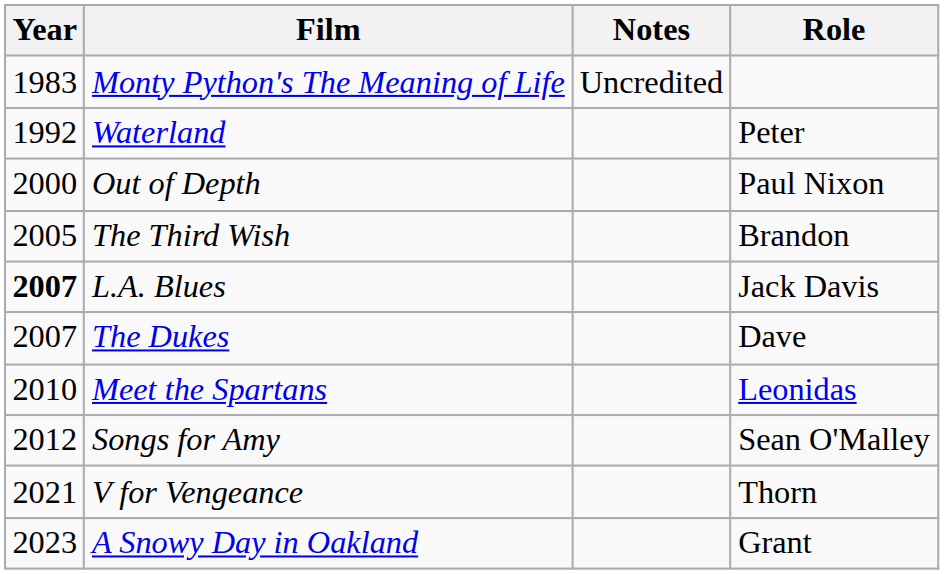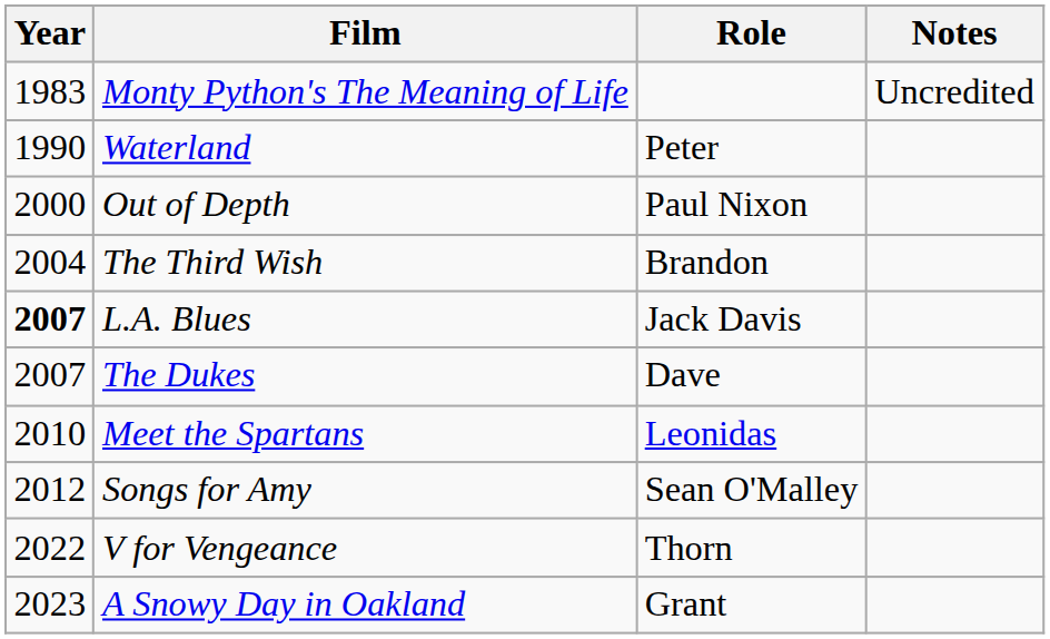columns swapped: Role <-> Notes
Waterland | Year: 1992 -> 1990
The Third Wish | Year: 2005 -> 2004
V for Vengeance | Year: 2021 -> 2022
